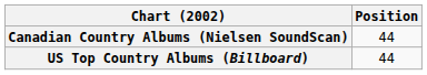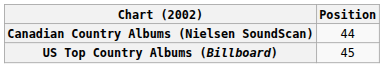US Top Country Albums (Billboard) | Position: 44 -> 45
